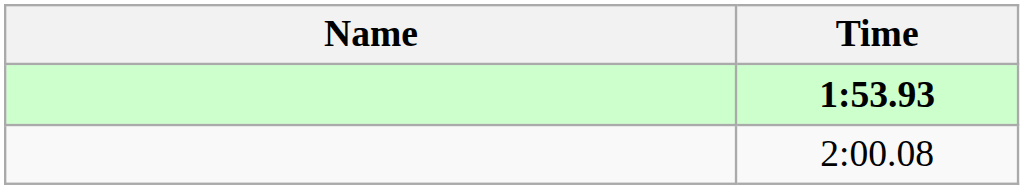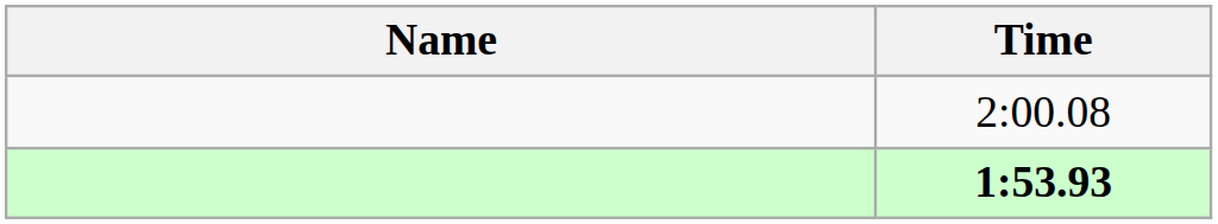rows swapped: 1:53.93 <-> 2:00.08
